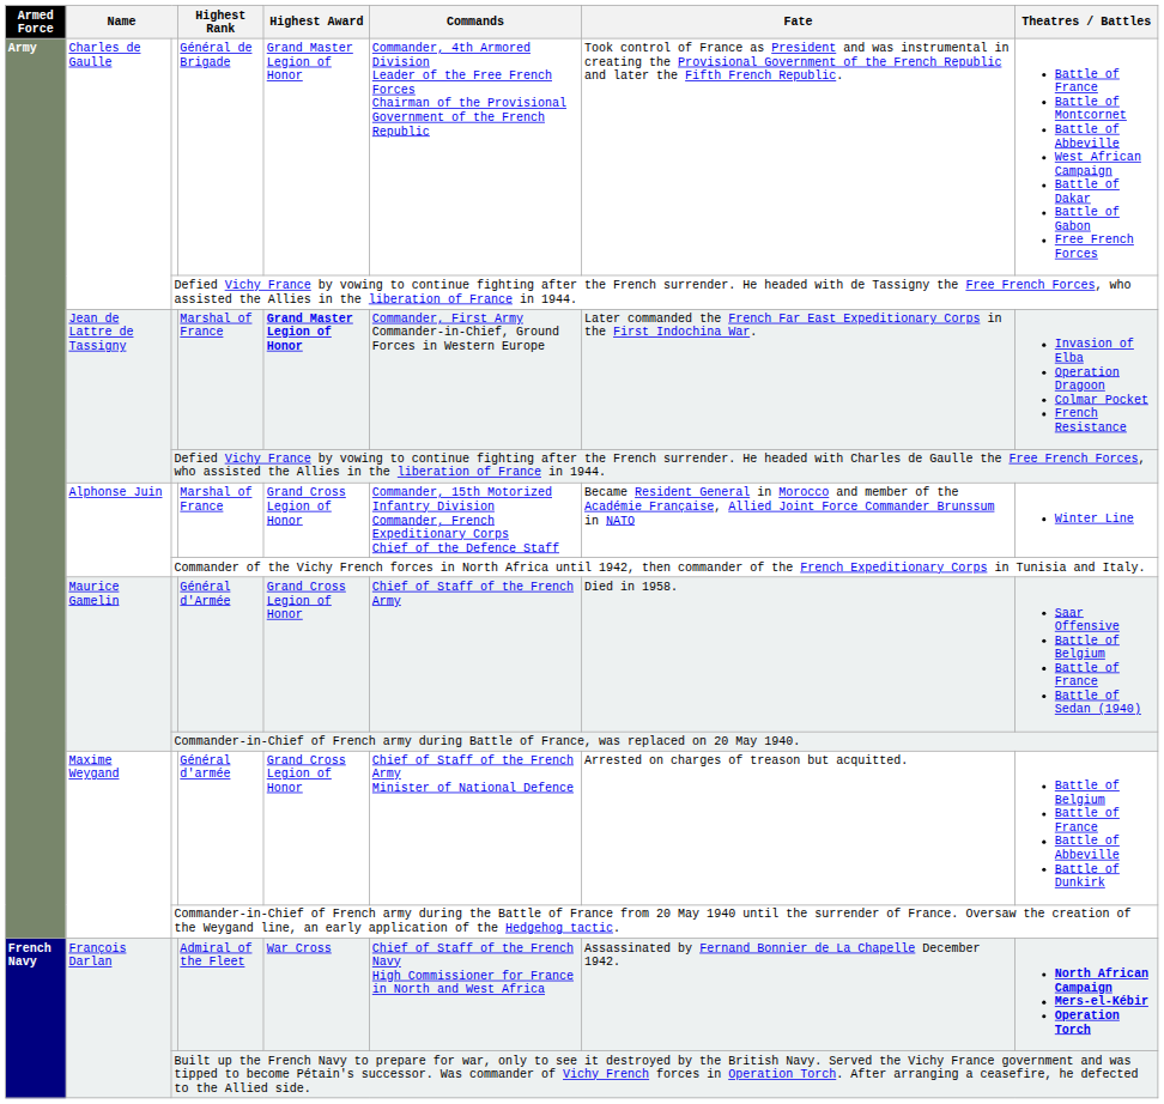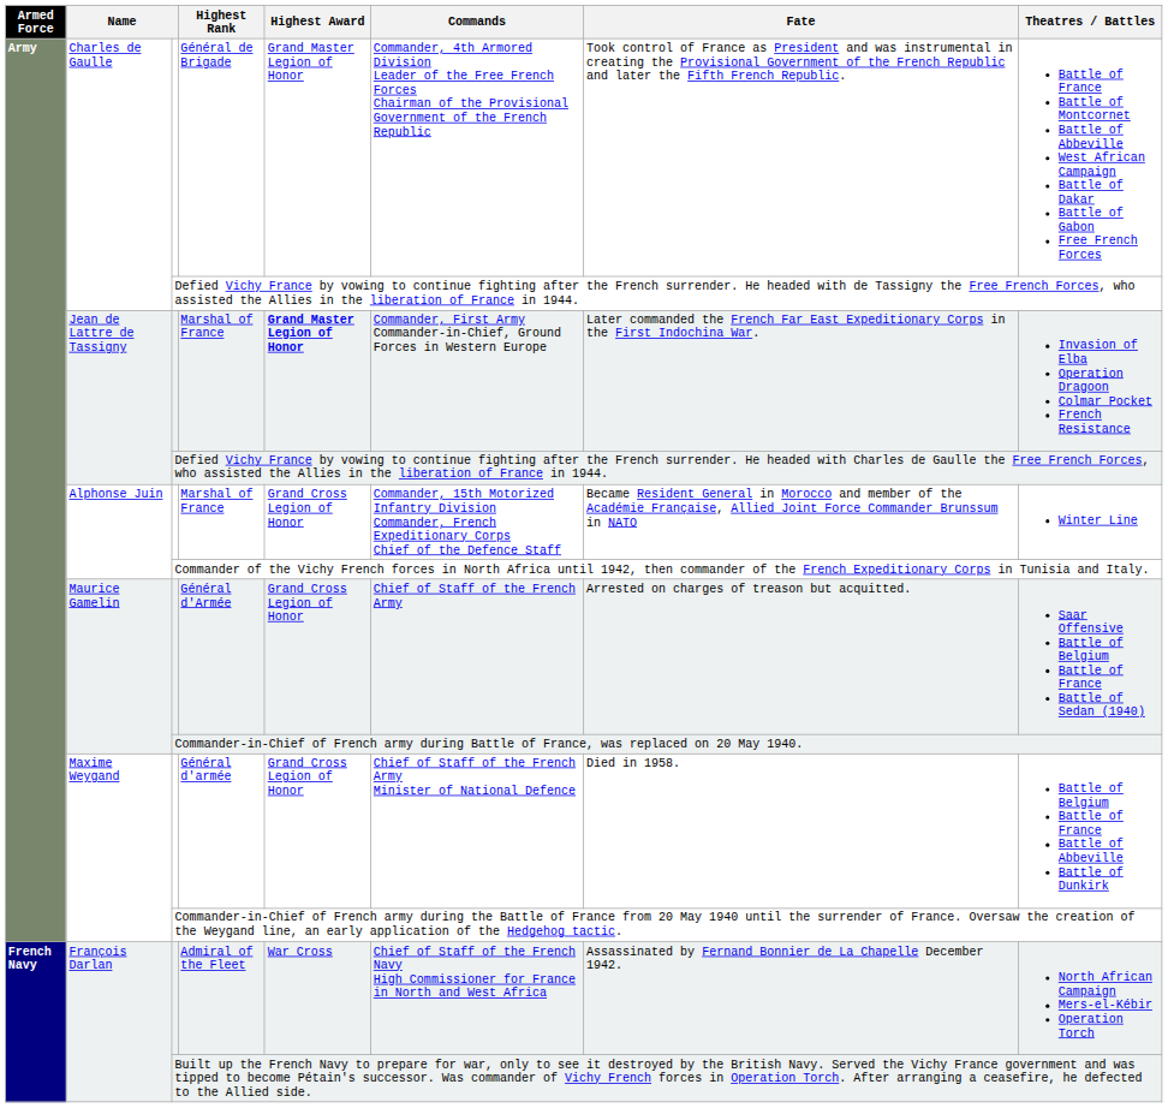Général d'Armée | Fate: Died in 1958. -> Arrested on charges of treason but acquitted.
Général d'armée | Fate: Arrested on charges of treason but acquitted. -> Died in 1958.
Admiral of the Fleet | Theatres / Battles: bold -> normal
